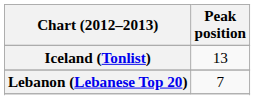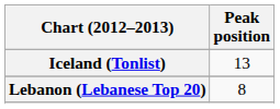Lebanon (Lebanese Top 20) | Peak position: 7 -> 8
